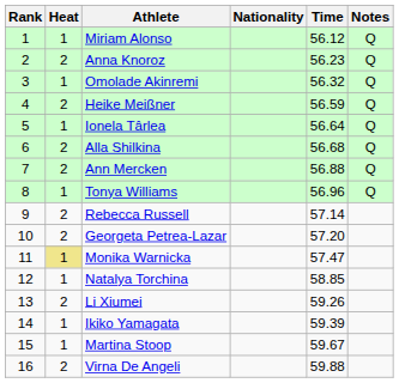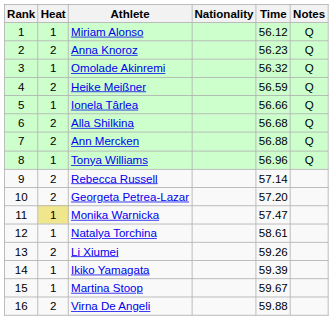Ionela Târlea | Time: 56.64 -> 56.66
Natalya Torchina | Time: 58.85 -> 58.61
